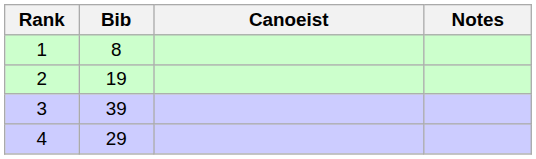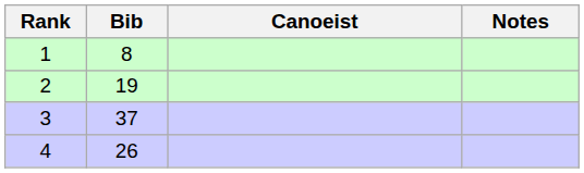3 | Bib: 39 -> 37
4 | Bib: 29 -> 26
